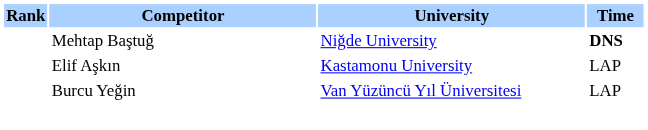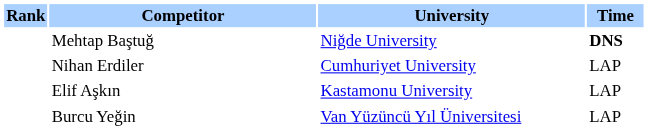+ row: Nihan Erdiler | Cumhuriyet University | LAP
